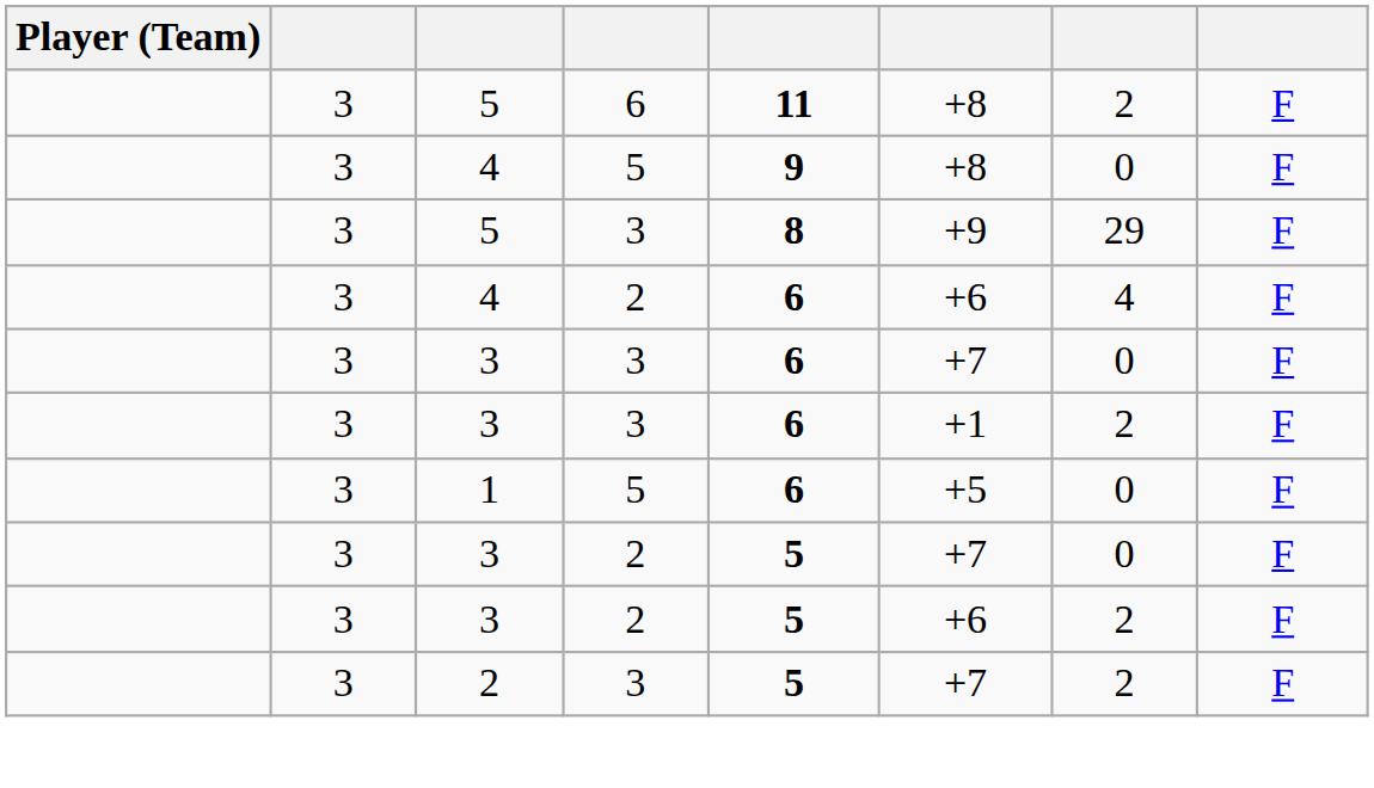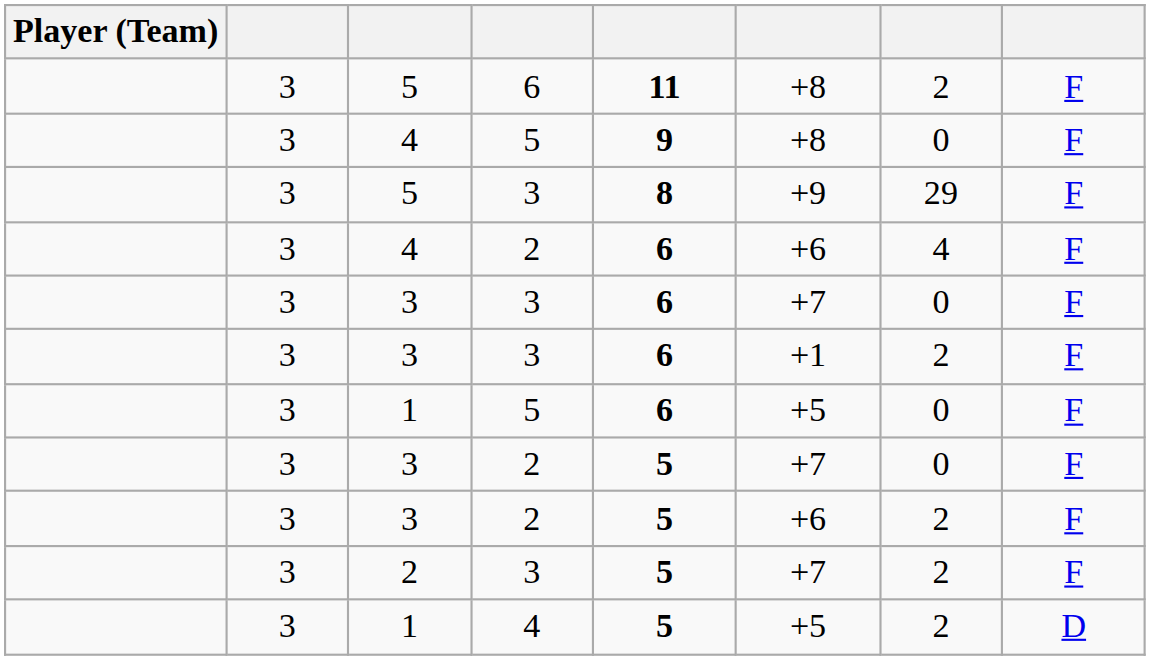+ row: 3 | 1 | 4 | 5 | +5 | 2 | D
